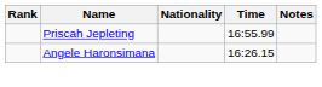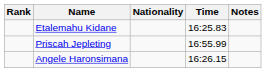+ row: Etalemahu Kidane | 16:25.83
